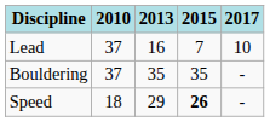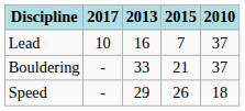columns swapped: 2010 <-> 2017
Bouldering | 2013: 35 -> 33
Bouldering | 2015: 35 -> 21
Speed | 2015: bold -> normal
